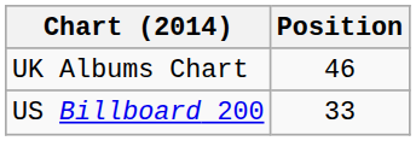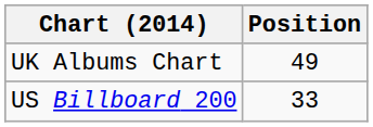UK Albums Chart | Position: 46 -> 49
